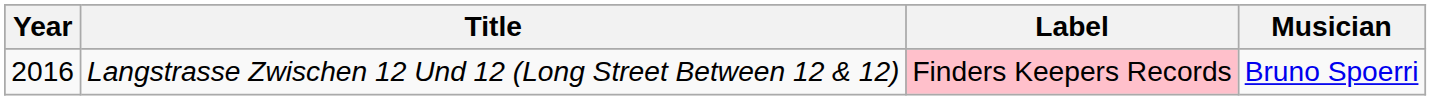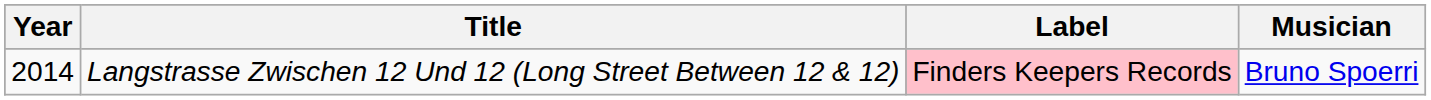Langstrasse Zwischen 12 Und 12 (Long Street Between 12 & 12) | Year: 2016 -> 2014
